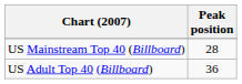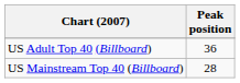rows swapped: US Mainstream Top 40 (Billboard) <-> US Adult Top 40 (Billboard)
